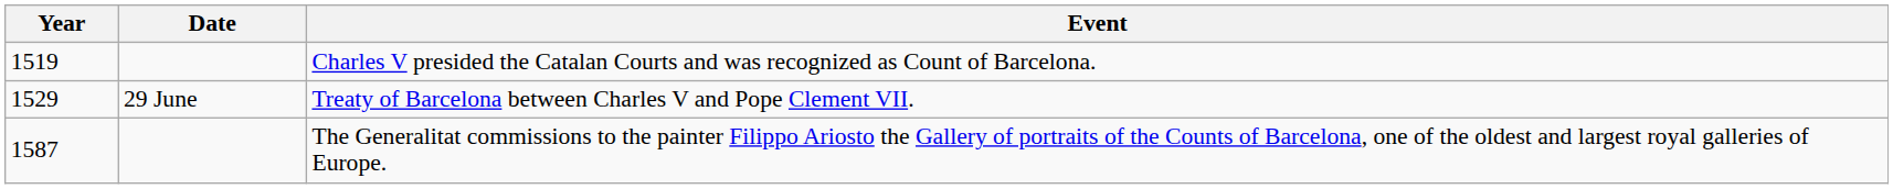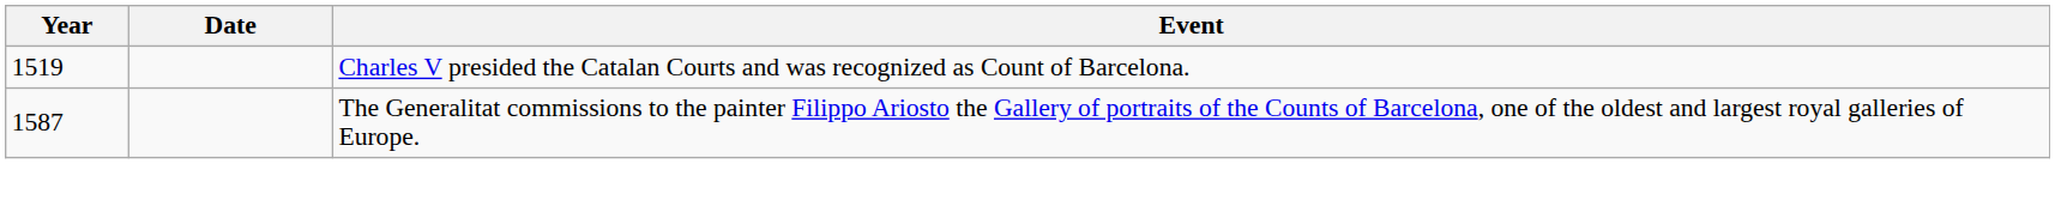- row: 1529 | 29 June | Treaty of Barcelona between Charles V and Pope Clement VII.
